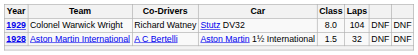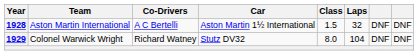rows swapped: 1928 <-> 1929
